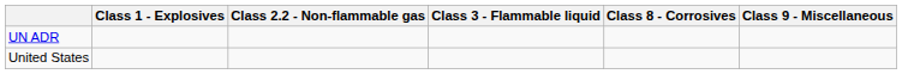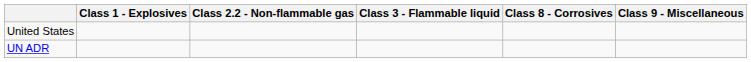rows swapped: UN ADR <-> United States
